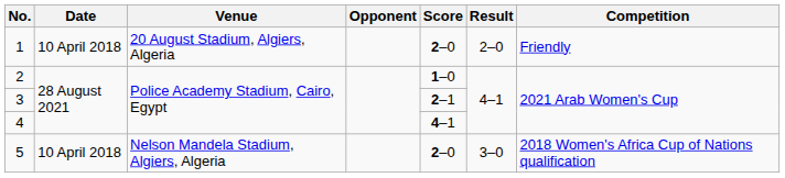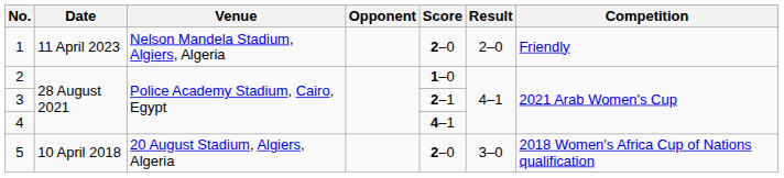1 | Date: 10 April 2018 -> 11 April 2023
1 | Venue: 20 August Stadium, Algiers, Algeria -> Nelson Mandela Stadium, Algiers, Algeria
5 | Venue: Nelson Mandela Stadium, Algiers, Algeria -> 20 August Stadium, Algiers, Algeria
